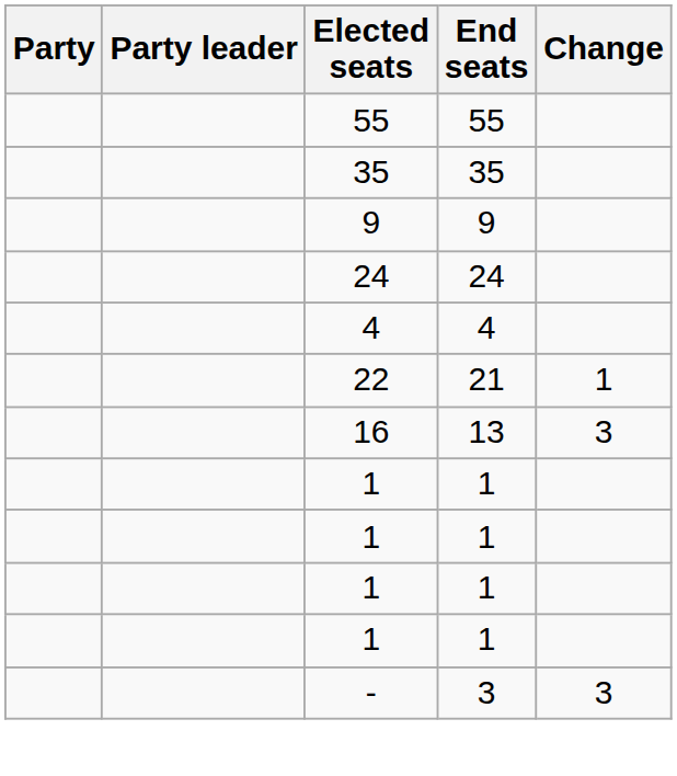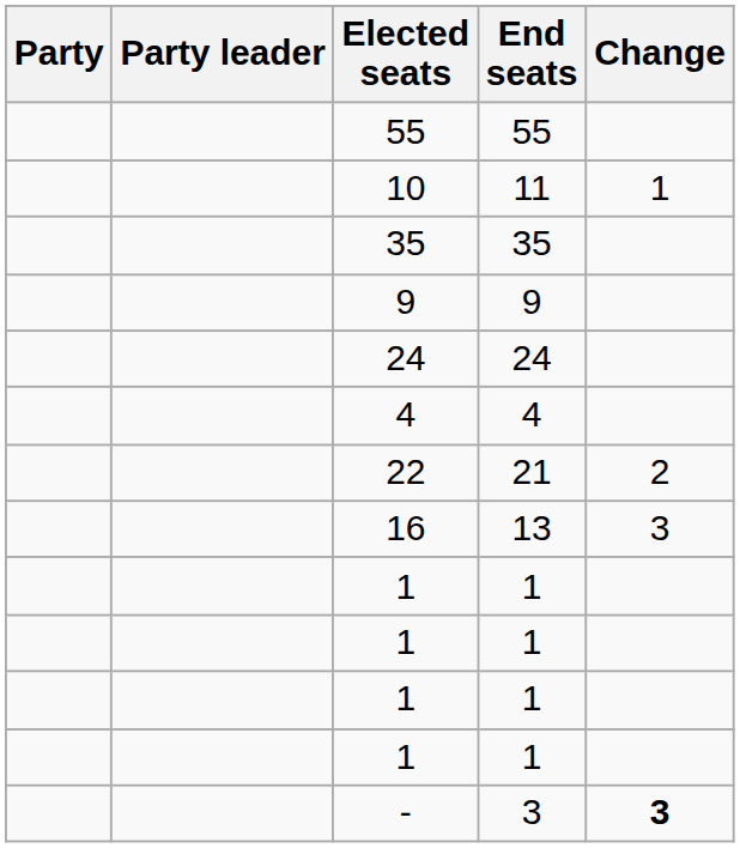+ row: 10 | 11 | 1
22 | Change: 1 -> 2
- | Change: normal -> bold
